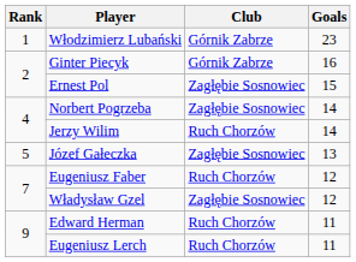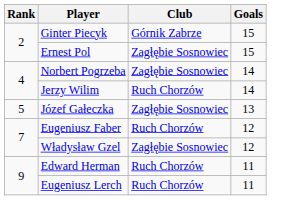- row: 1 | Włodzimierz Lubański | Górnik Zabrze | 23
Ginter Piecyk | Goals: 16 -> 15
